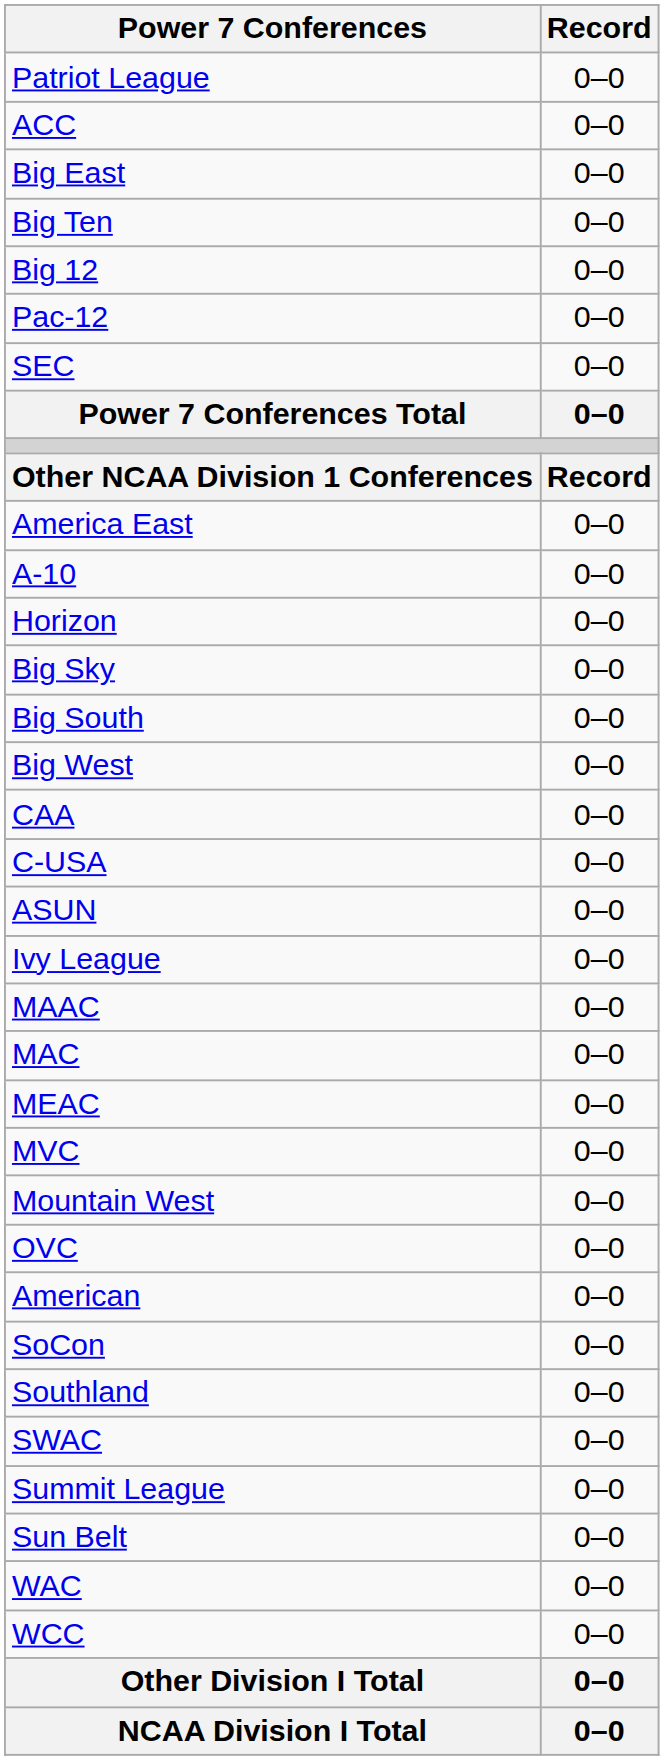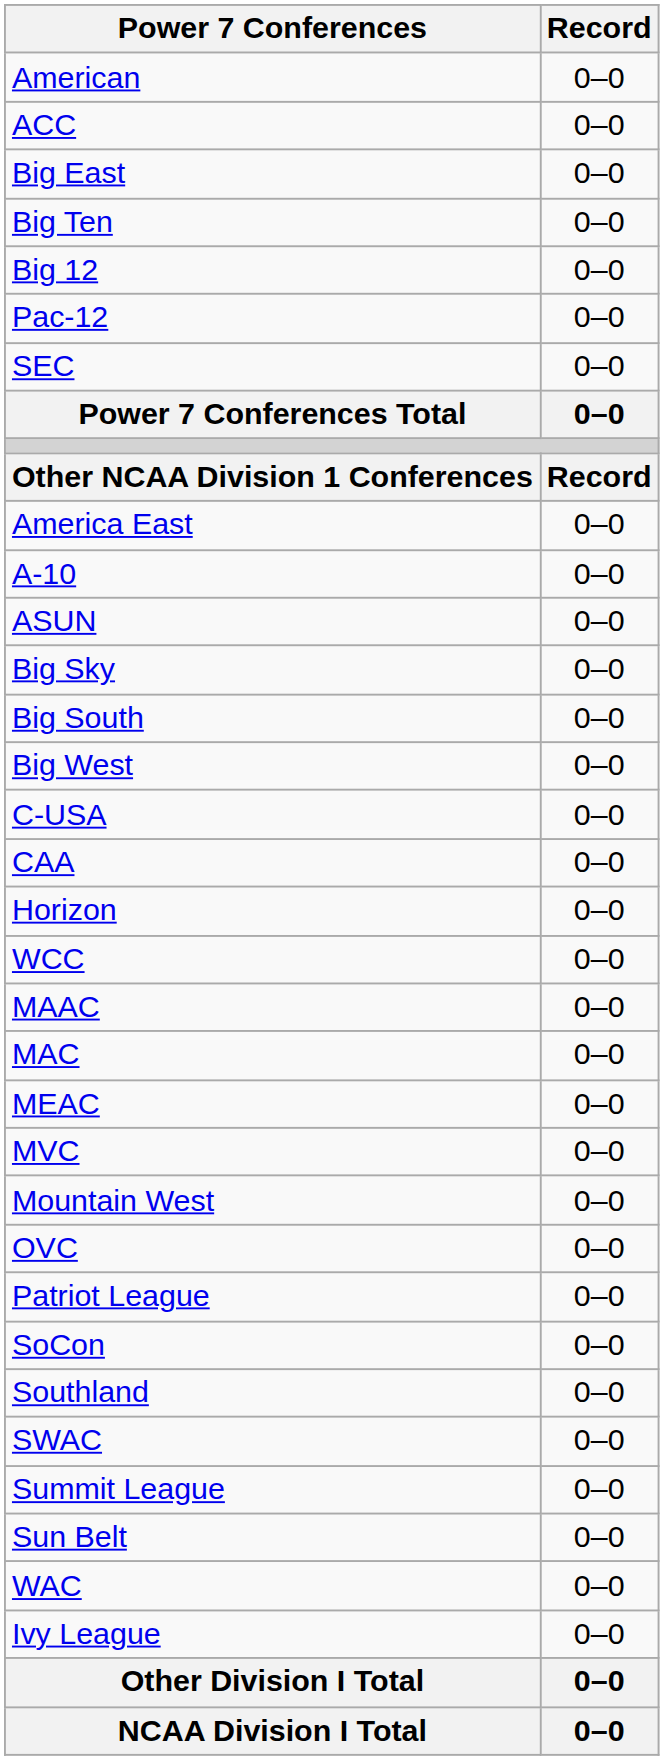rows swapped: American <-> Patriot League
rows swapped: ASUN <-> Horizon
rows swapped: CAA <-> C-USA
rows swapped: Ivy League <-> WCC
